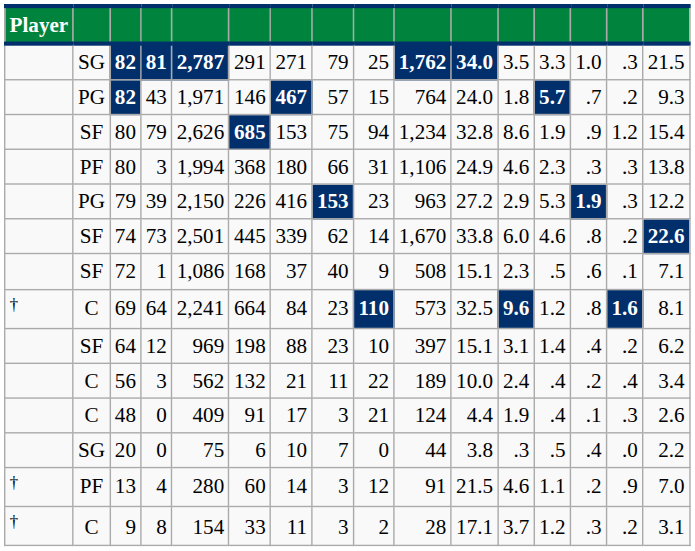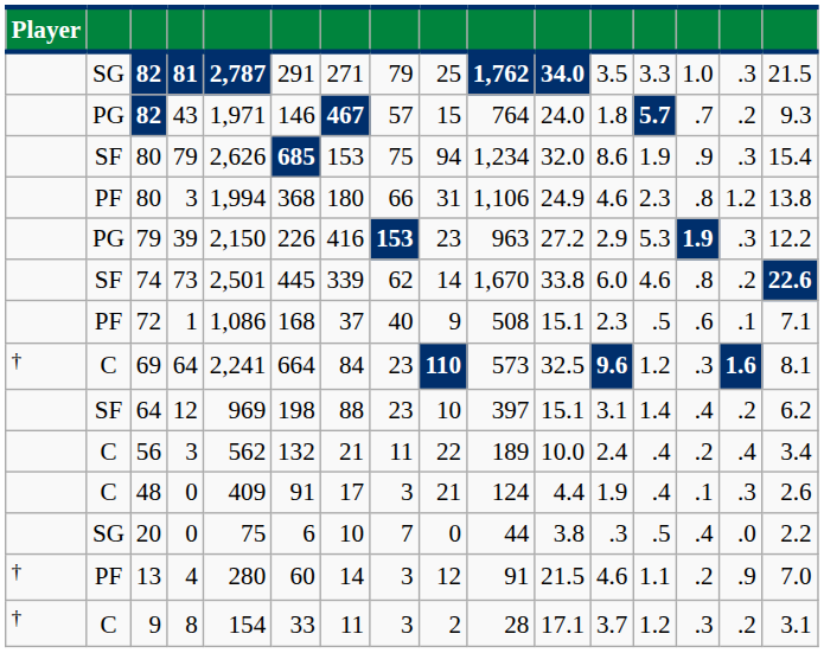80 / 79 | column 11: 32.8 -> 32.0
80 / 79 | column 15: 1.2 -> .3
80 / 3 | column 14: .3 -> .8
80 / 3 | column 15: .3 -> 1.2
72 | column 2: SF -> PF
69 | column 14: .8 -> .3
